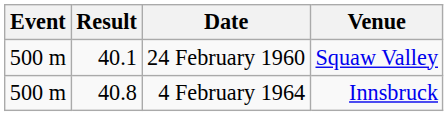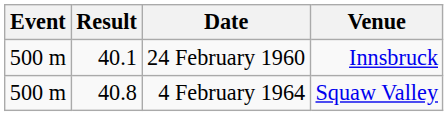24 February 1960 | Venue: Squaw Valley -> Innsbruck
4 February 1964 | Venue: Innsbruck -> Squaw Valley
